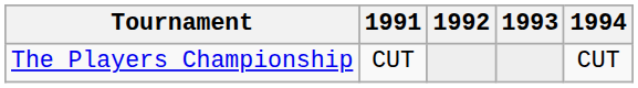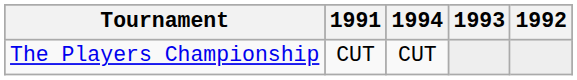columns swapped: 1992 <-> 1994
